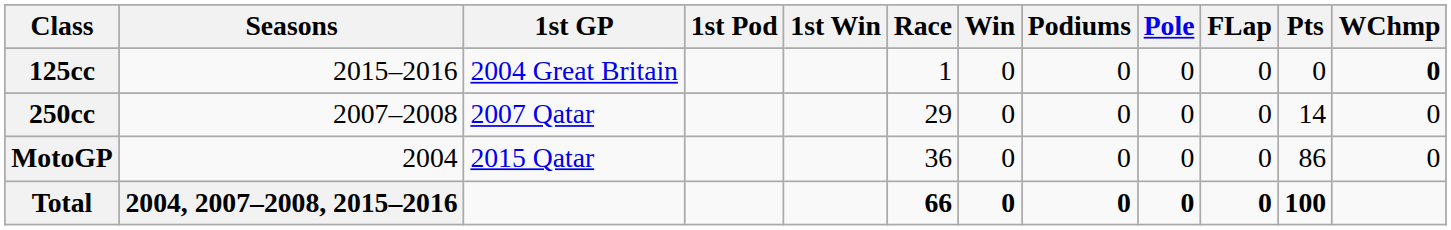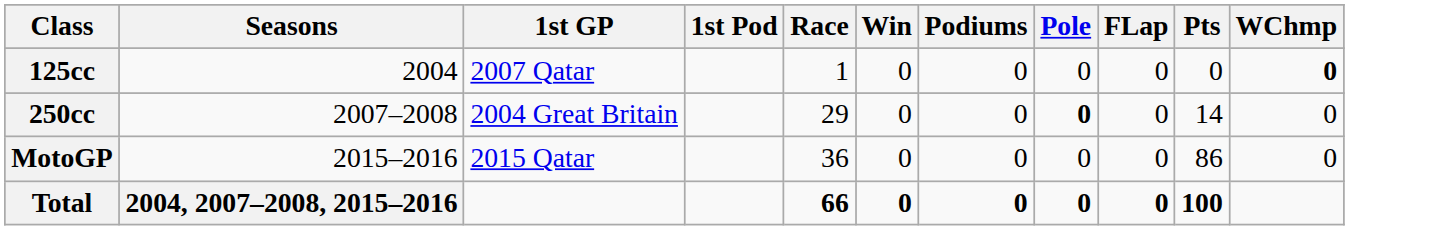- column: 1st Win
125cc | Seasons: 2015–2016 -> 2004
125cc | 1st GP: 2004 Great Britain -> 2007 Qatar
250cc | 1st GP: 2007 Qatar -> 2004 Great Britain
250cc | Pole: normal -> bold
MotoGP | Seasons: 2004 -> 2015–2016
